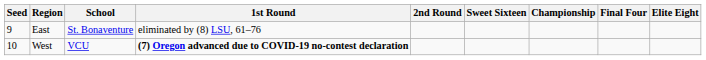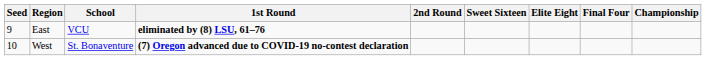columns swapped: Elite Eight <-> Championship
East | School: St. Bonaventure -> VCU
East | 1st Round: normal -> bold
West | School: VCU -> St. Bonaventure
